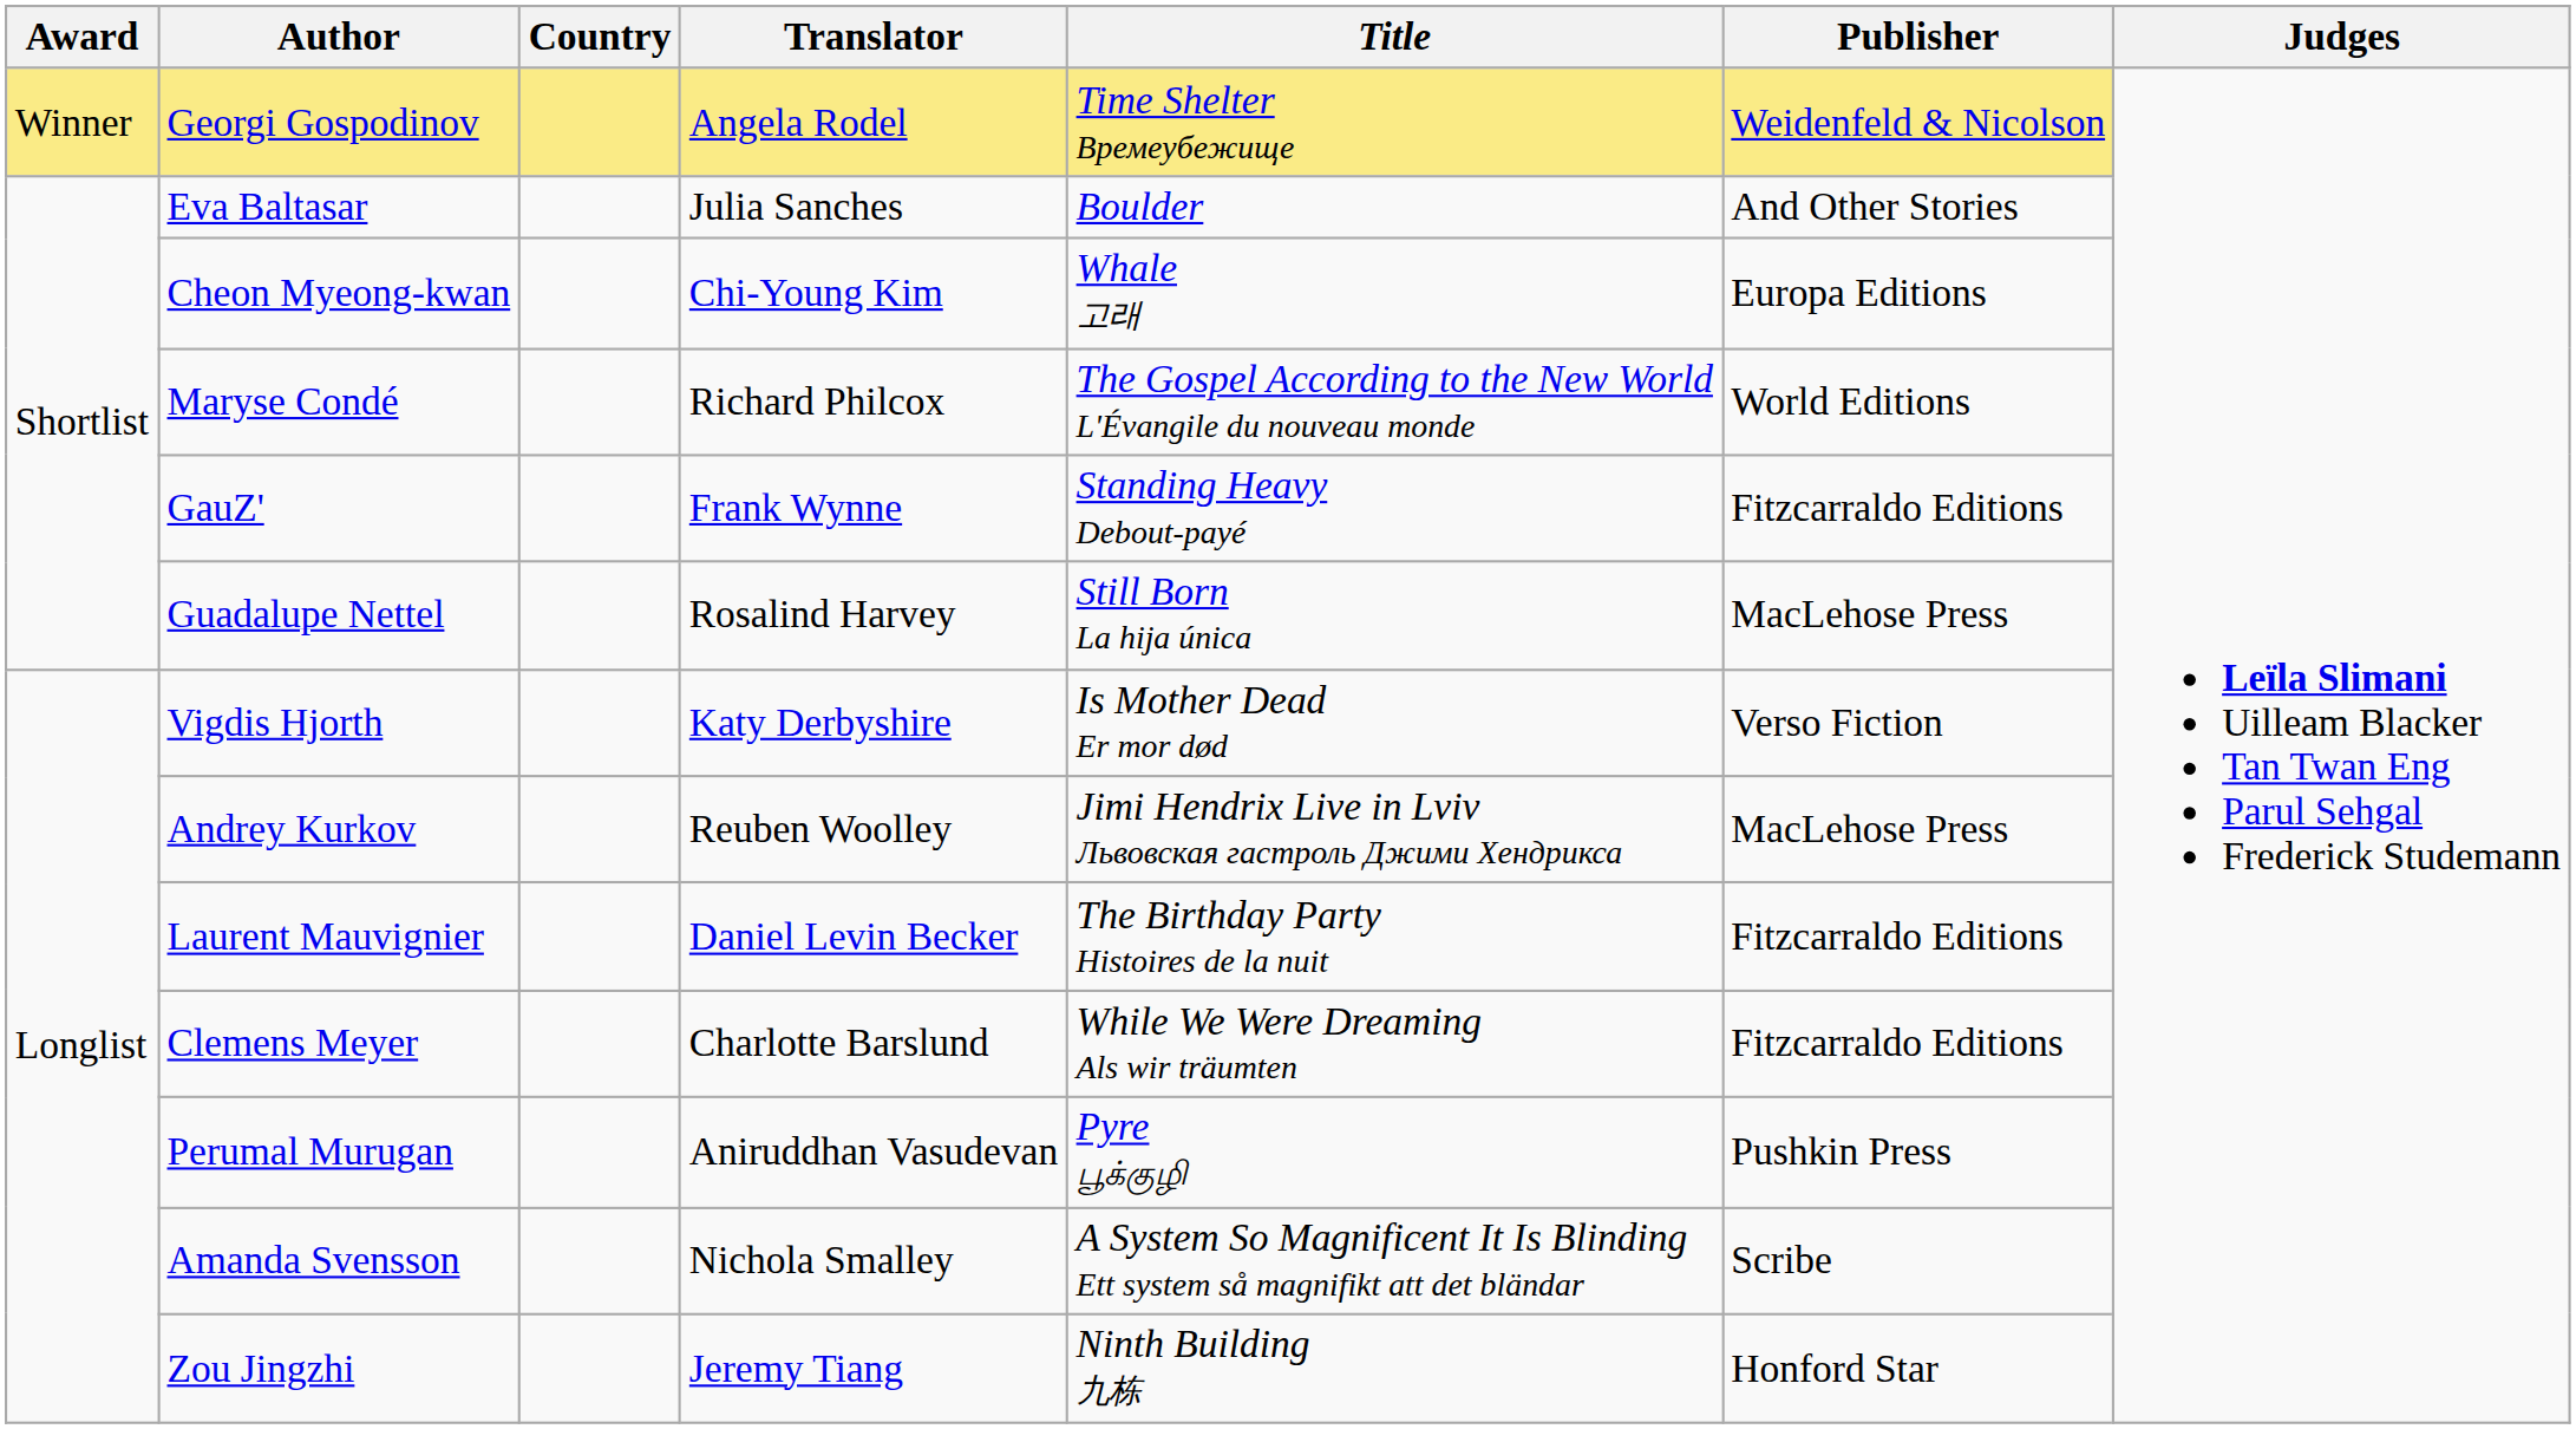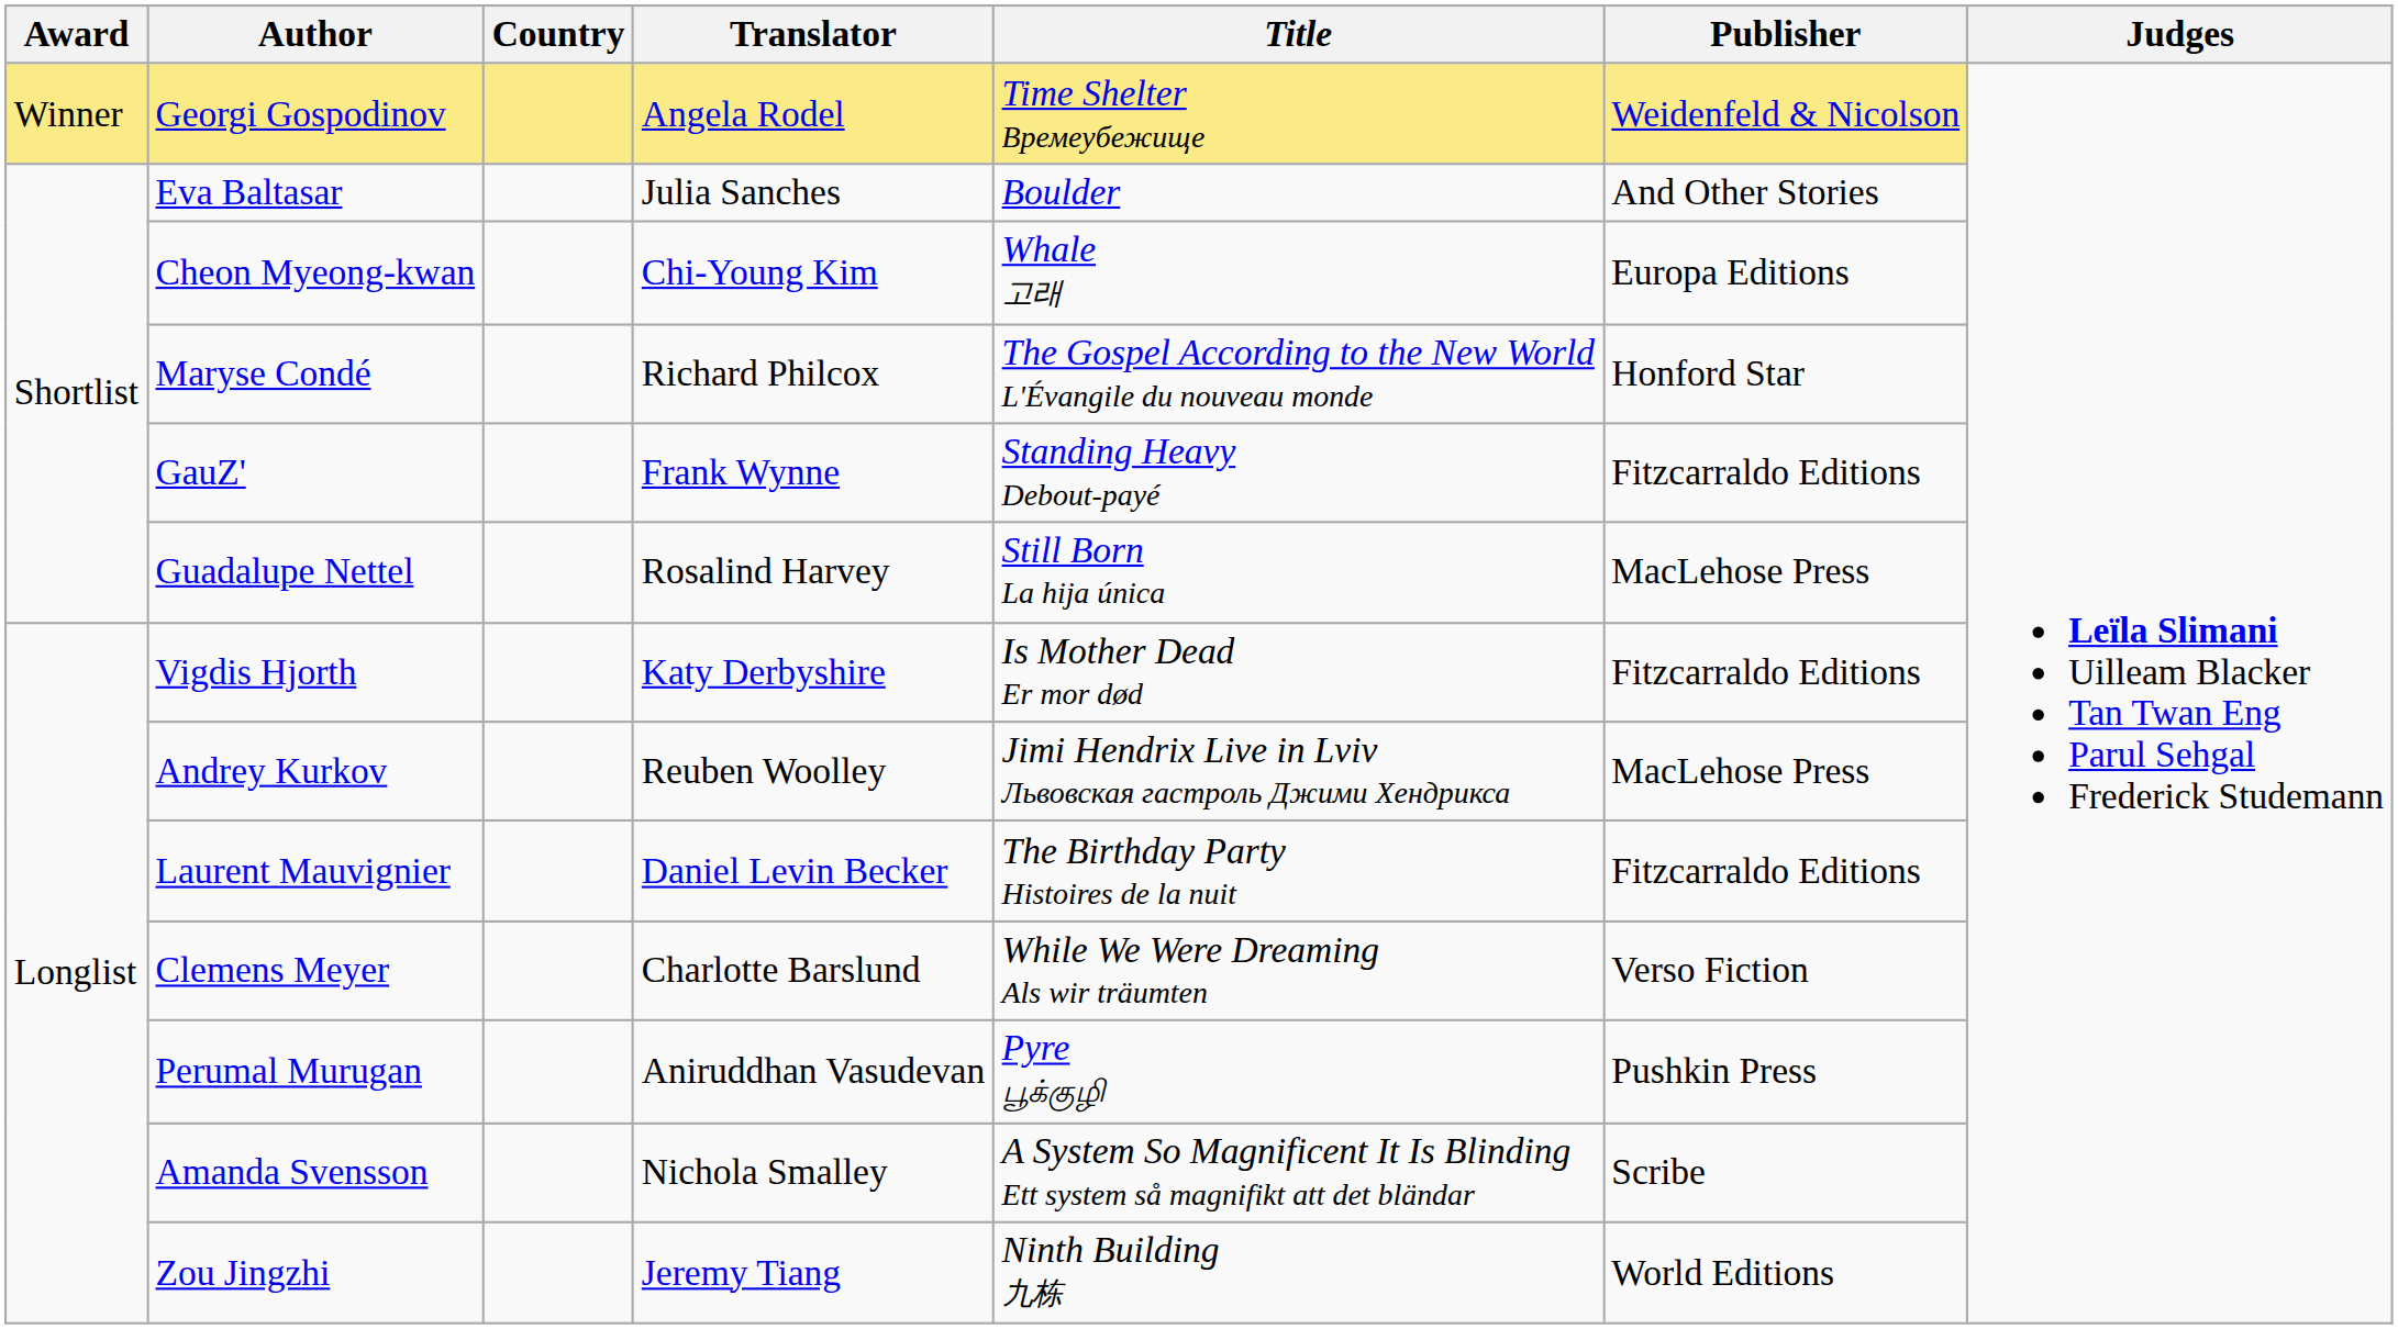Maryse Condé | Publisher: World Editions -> Honford Star
Vigdis Hjorth | Publisher: Verso Fiction -> Fitzcarraldo Editions
Clemens Meyer | Publisher: Fitzcarraldo Editions -> Verso Fiction
Zou Jingzhi | Publisher: Honford Star -> World Editions
